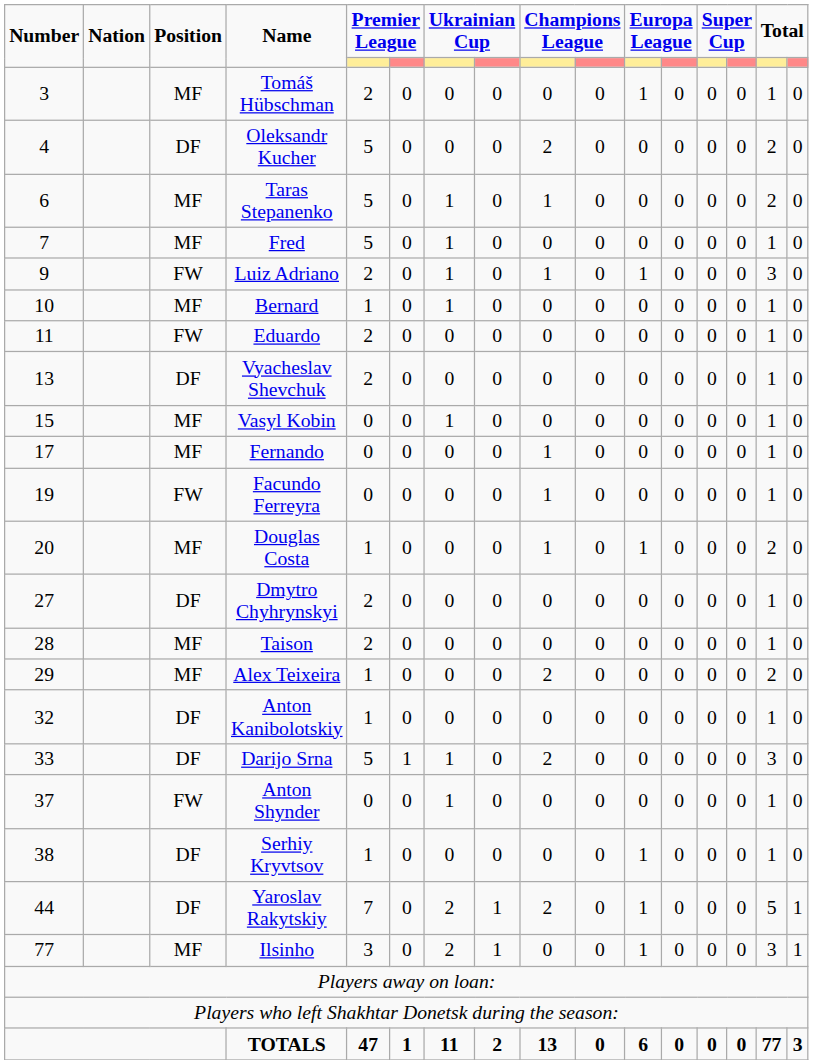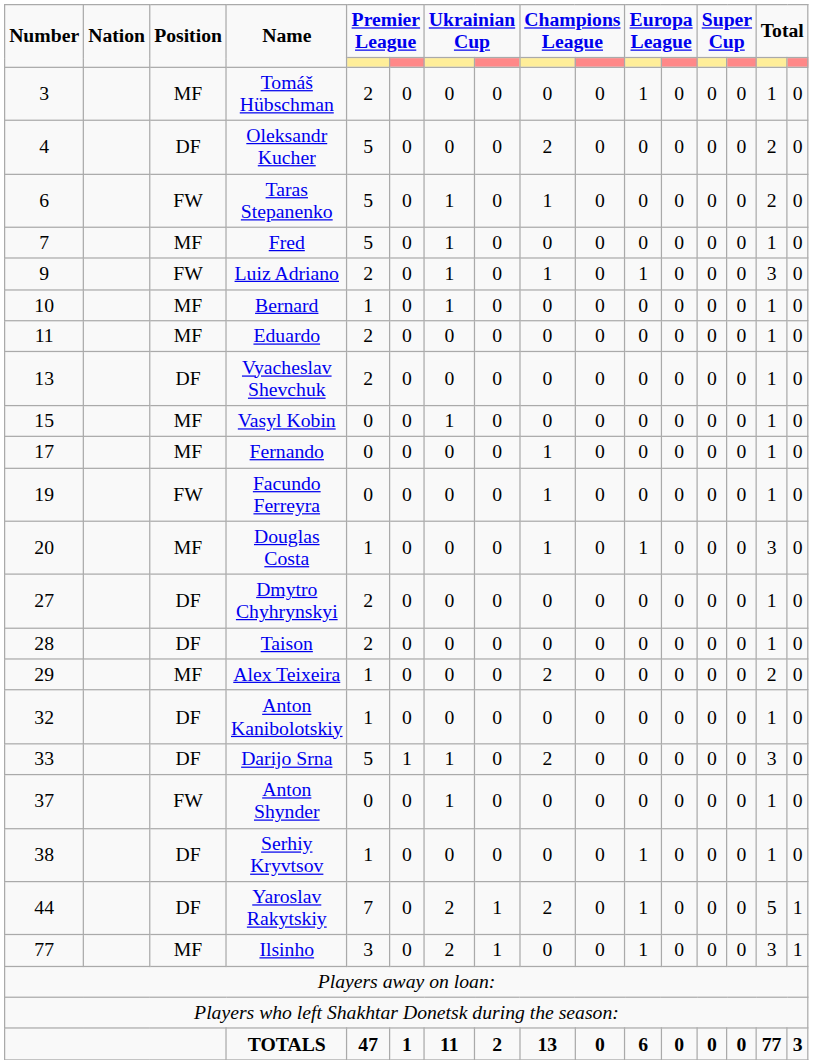Taras Stepanenko | Position: MF -> FW
Eduardo | Position: FW -> MF
Douglas Costa | column 15: 2 -> 3
Taison | Position: MF -> DF
